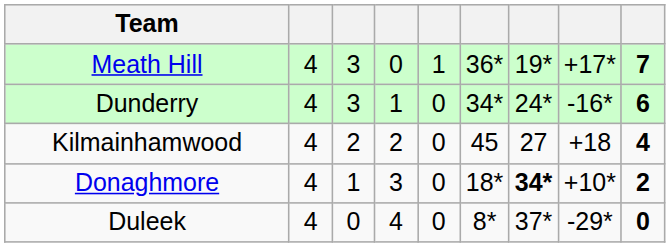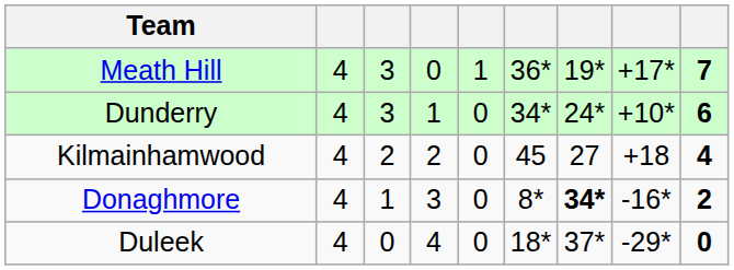Dunderry | column 8: -16* -> +10*
Donaghmore | column 6: 18* -> 8*
Donaghmore | column 8: +10* -> -16*
Duleek | column 6: 8* -> 18*
